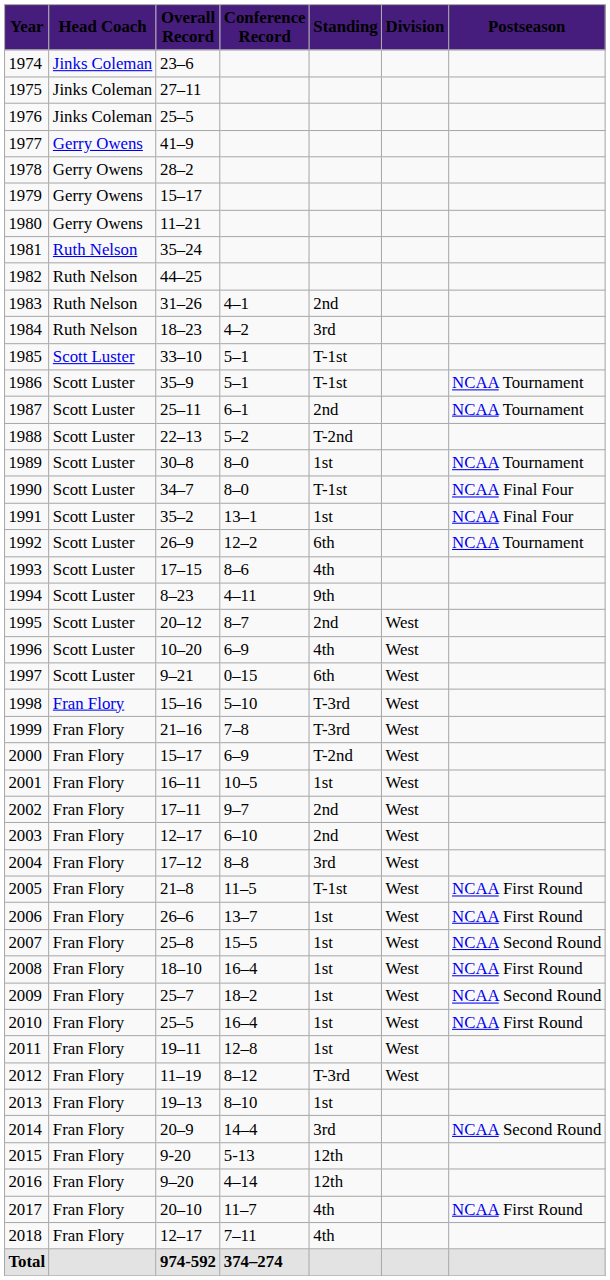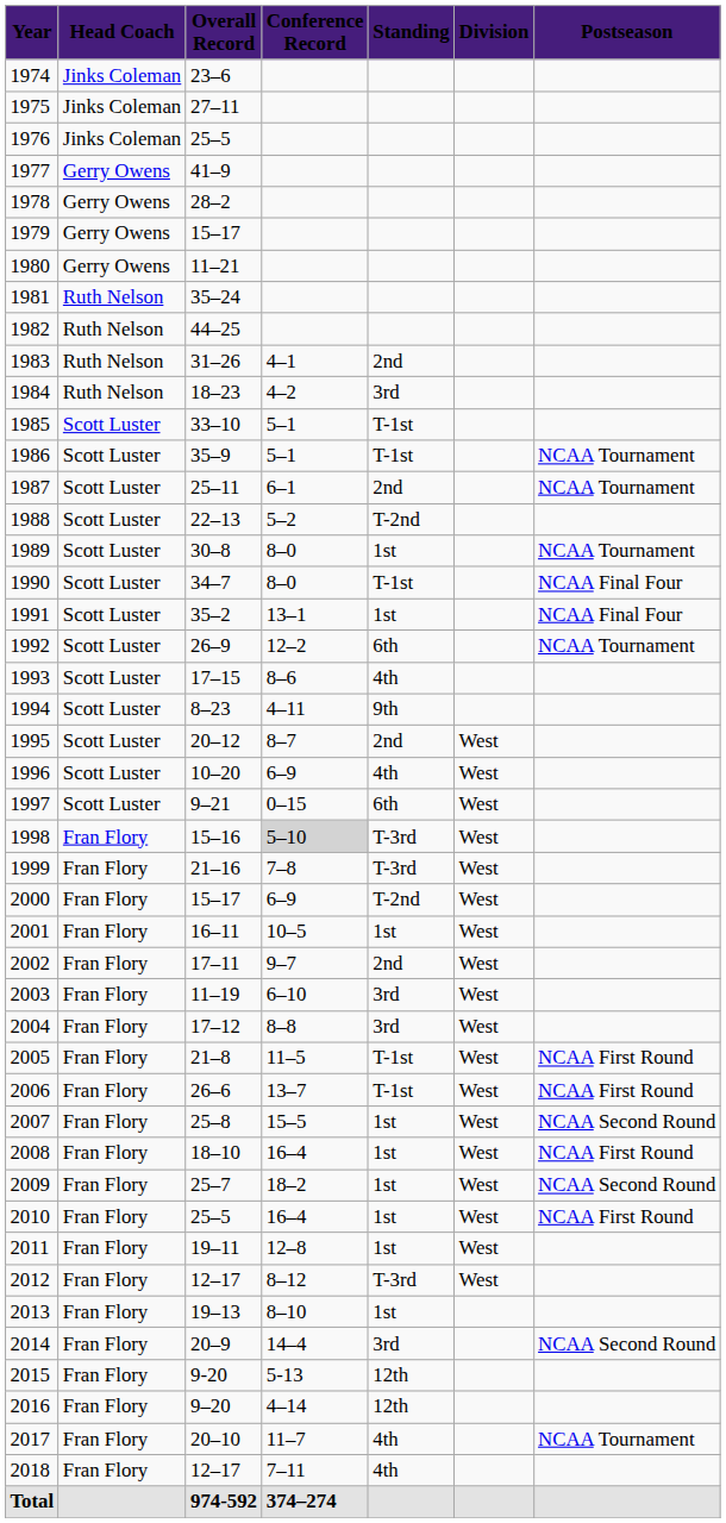1998 | Conference Record: no background -> lightgrey background
2003 | Overall Record: 12–17 -> 11–19
2003 | Standing: 2nd -> 3rd
2006 | Standing: 1st -> T-1st
2012 | Overall Record: 11–19 -> 12–17
2017 | Postseason: NCAA First Round -> NCAA Tournament
